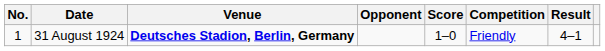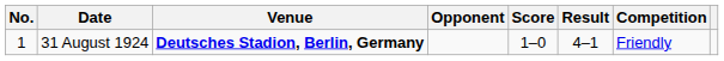columns swapped: Result <-> Competition
